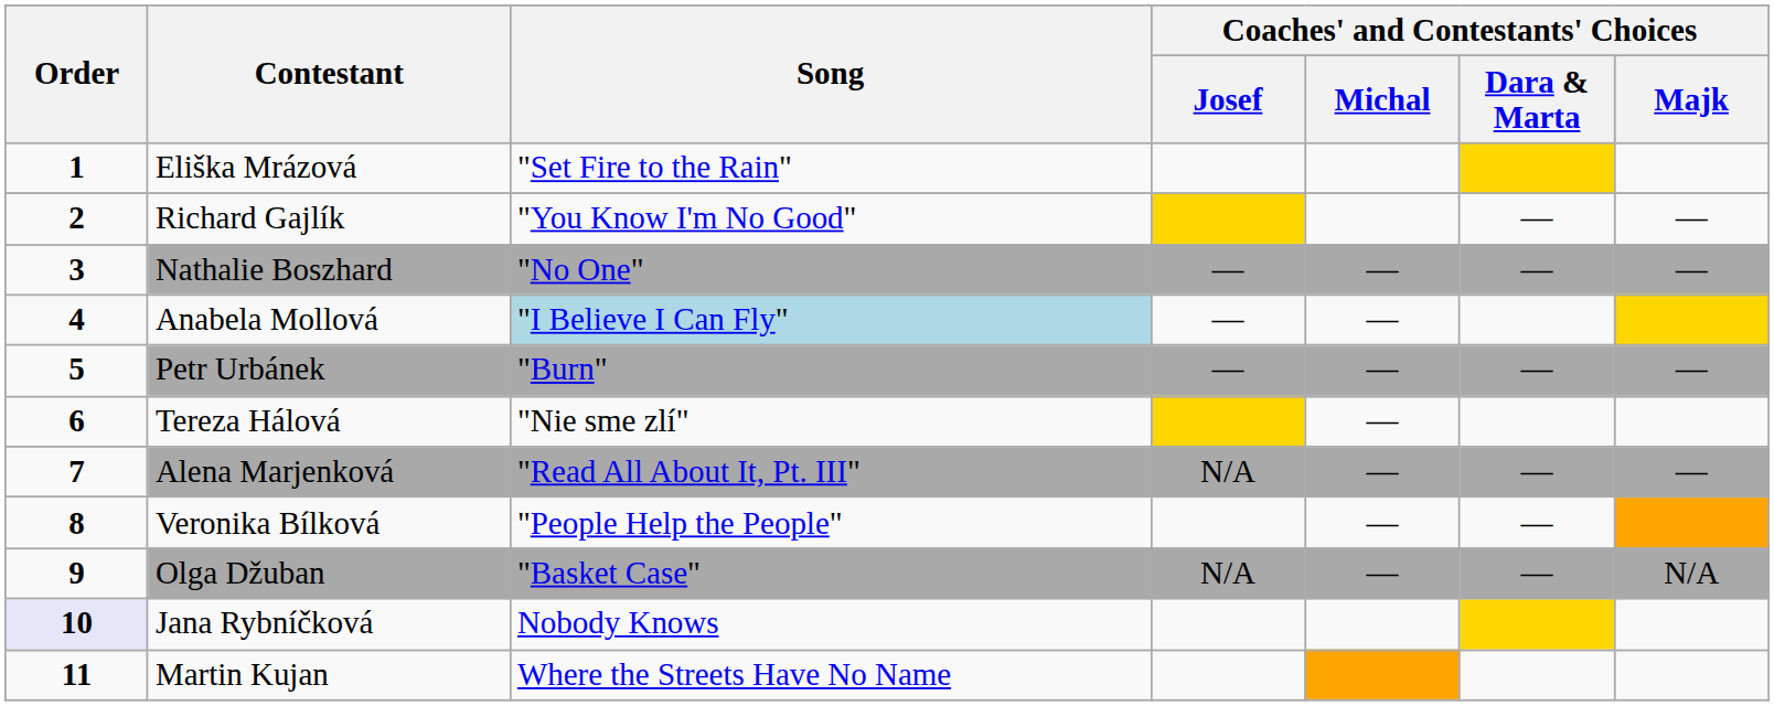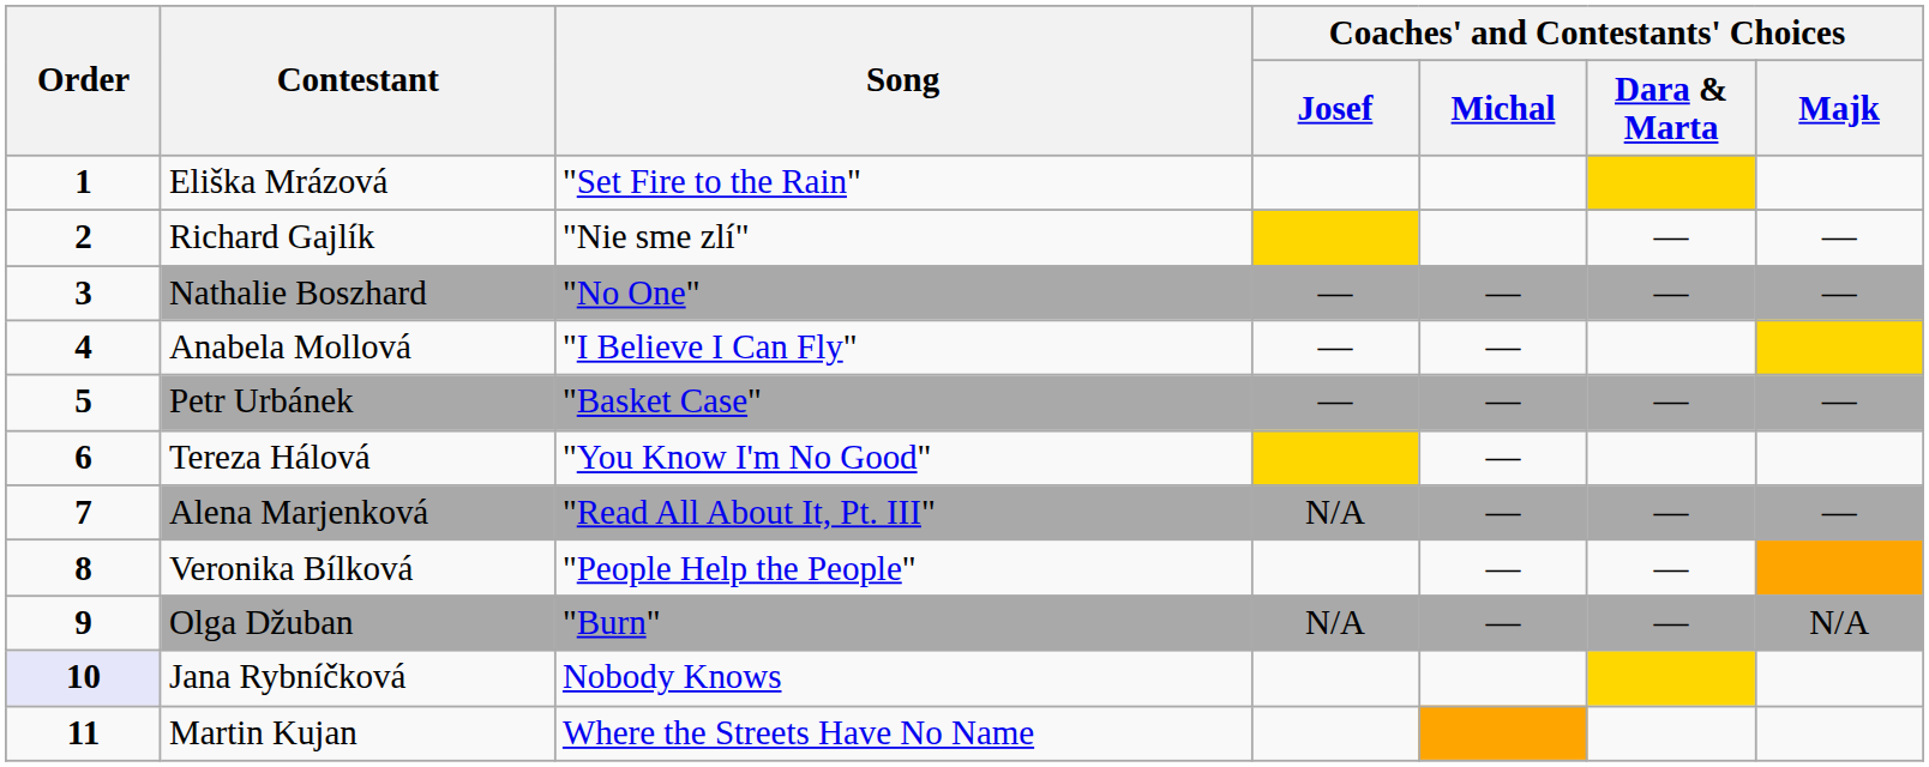Richard Gajlík | Song: "You Know I'm No Good" -> "Nie sme zlí"
Anabela Mollová | Song: lightblue background -> no background
Petr Urbánek | Song: "Burn" -> "Basket Case"
Tereza Hálová | Song: "Nie sme zlí" -> "You Know I'm No Good"
Olga Džuban | Song: "Basket Case" -> "Burn"
